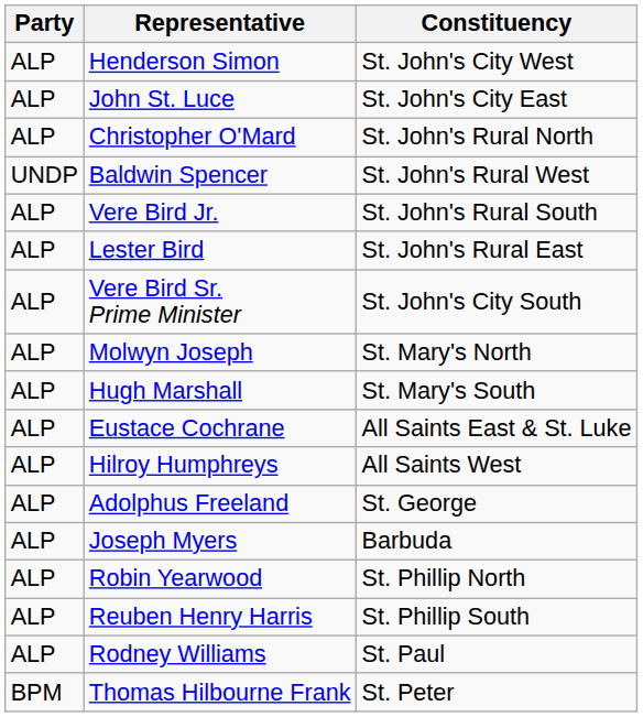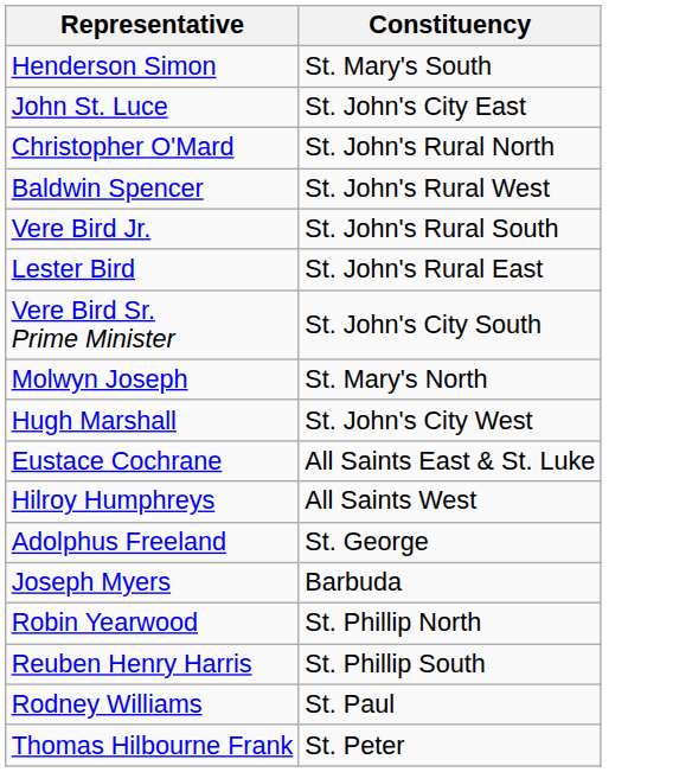- column: Party | ALP | ALP | ALP | UNDP | ALP | ALP | ALP | ALP | ALP | ALP | ALP | ALP | ALP | ALP | ALP | ALP | BPM
Henderson Simon | Constituency: St. John's City West -> St. Mary's South
Hugh Marshall | Constituency: St. Mary's South -> St. John's City West
